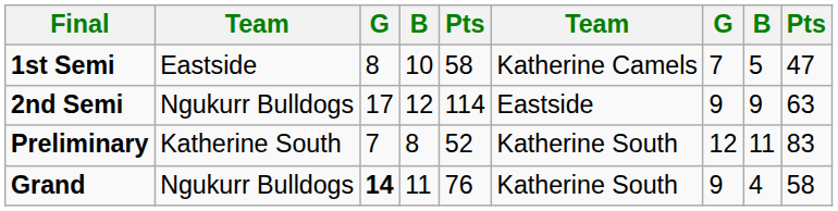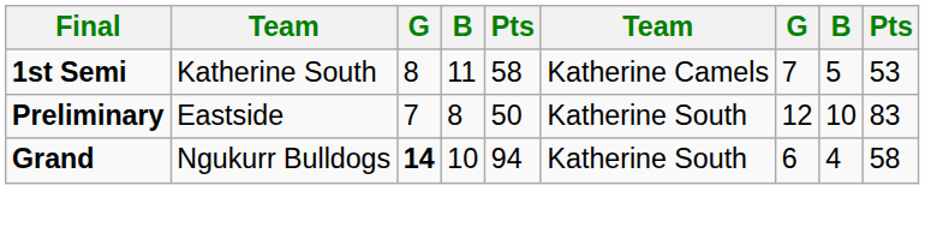1st Semi | column 2: Eastside -> Katherine South
1st Semi | column 4: 10 -> 11
1st Semi | column 9: 47 -> 53
- row: 2nd Semi | Ngukurr Bulldogs | 17 | 12 | 114 | Eastside | 9 | 9 | 63
Preliminary | column 2: Katherine South -> Eastside
Preliminary | column 5: 52 -> 50
Preliminary | column 8: 11 -> 10
Grand | column 4: 11 -> 10
Grand | column 5: 76 -> 94
Grand | column 7: 9 -> 6
